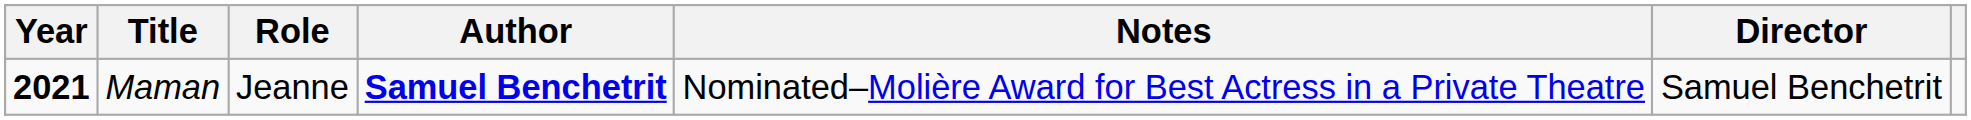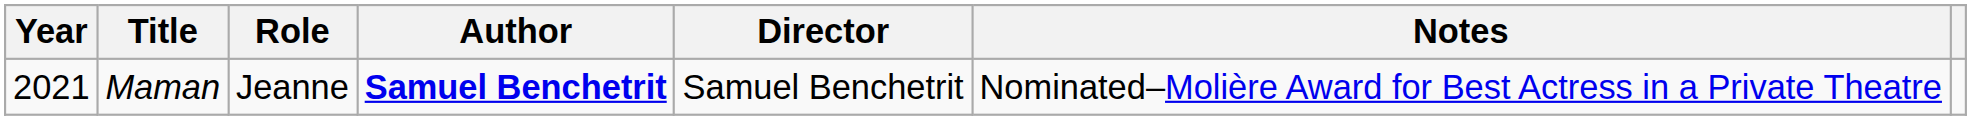columns swapped: Director <-> Notes
Maman | Year: bold -> normal
